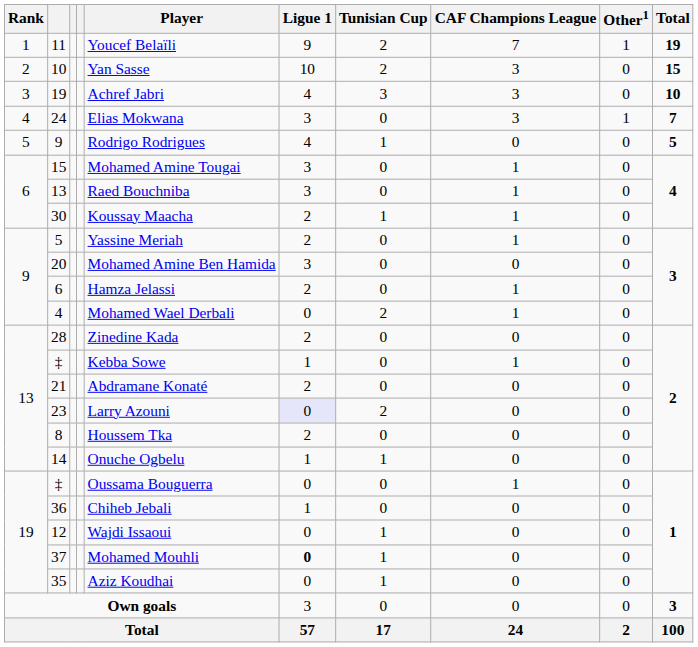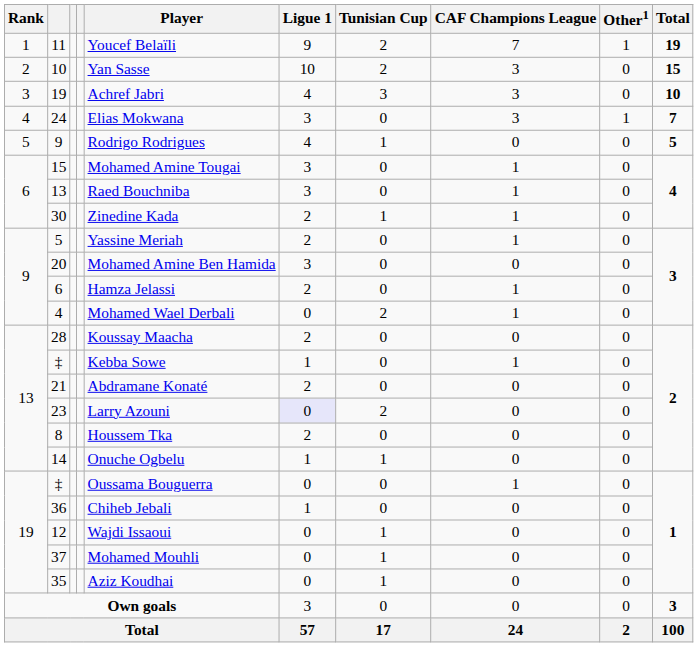30 | Player: Koussay Maacha -> Zinedine Kada
28 | Player: Zinedine Kada -> Koussay Maacha
37 | Ligue 1: bold -> normal
